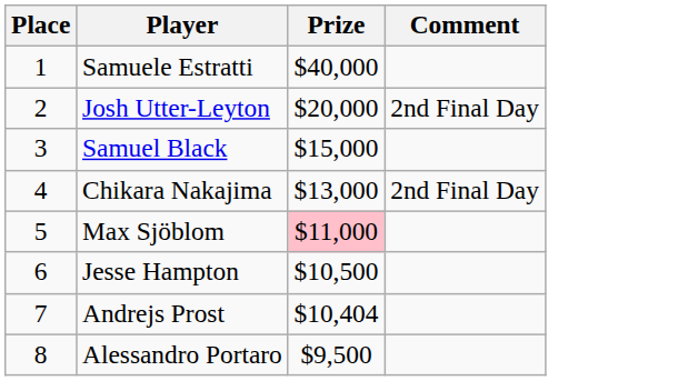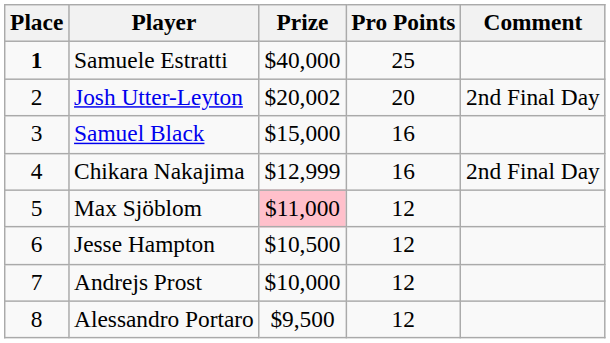+ column: Pro Points | 25 | 20 | 16 | 16 | 12 | 12 | 12 | 12
Samuele Estratti | Place: normal -> bold
Josh Utter-Leyton | Prize: $20,000 -> $20,002
Chikara Nakajima | Prize: $13,000 -> $12,999
Andrejs Prost | Prize: $10,404 -> $10,000
